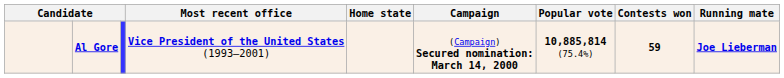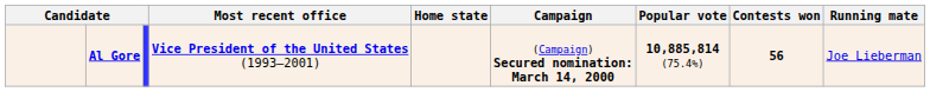Al Gore | Contests won: 59 -> 56
Al Gore | Running mate: bold -> normal
